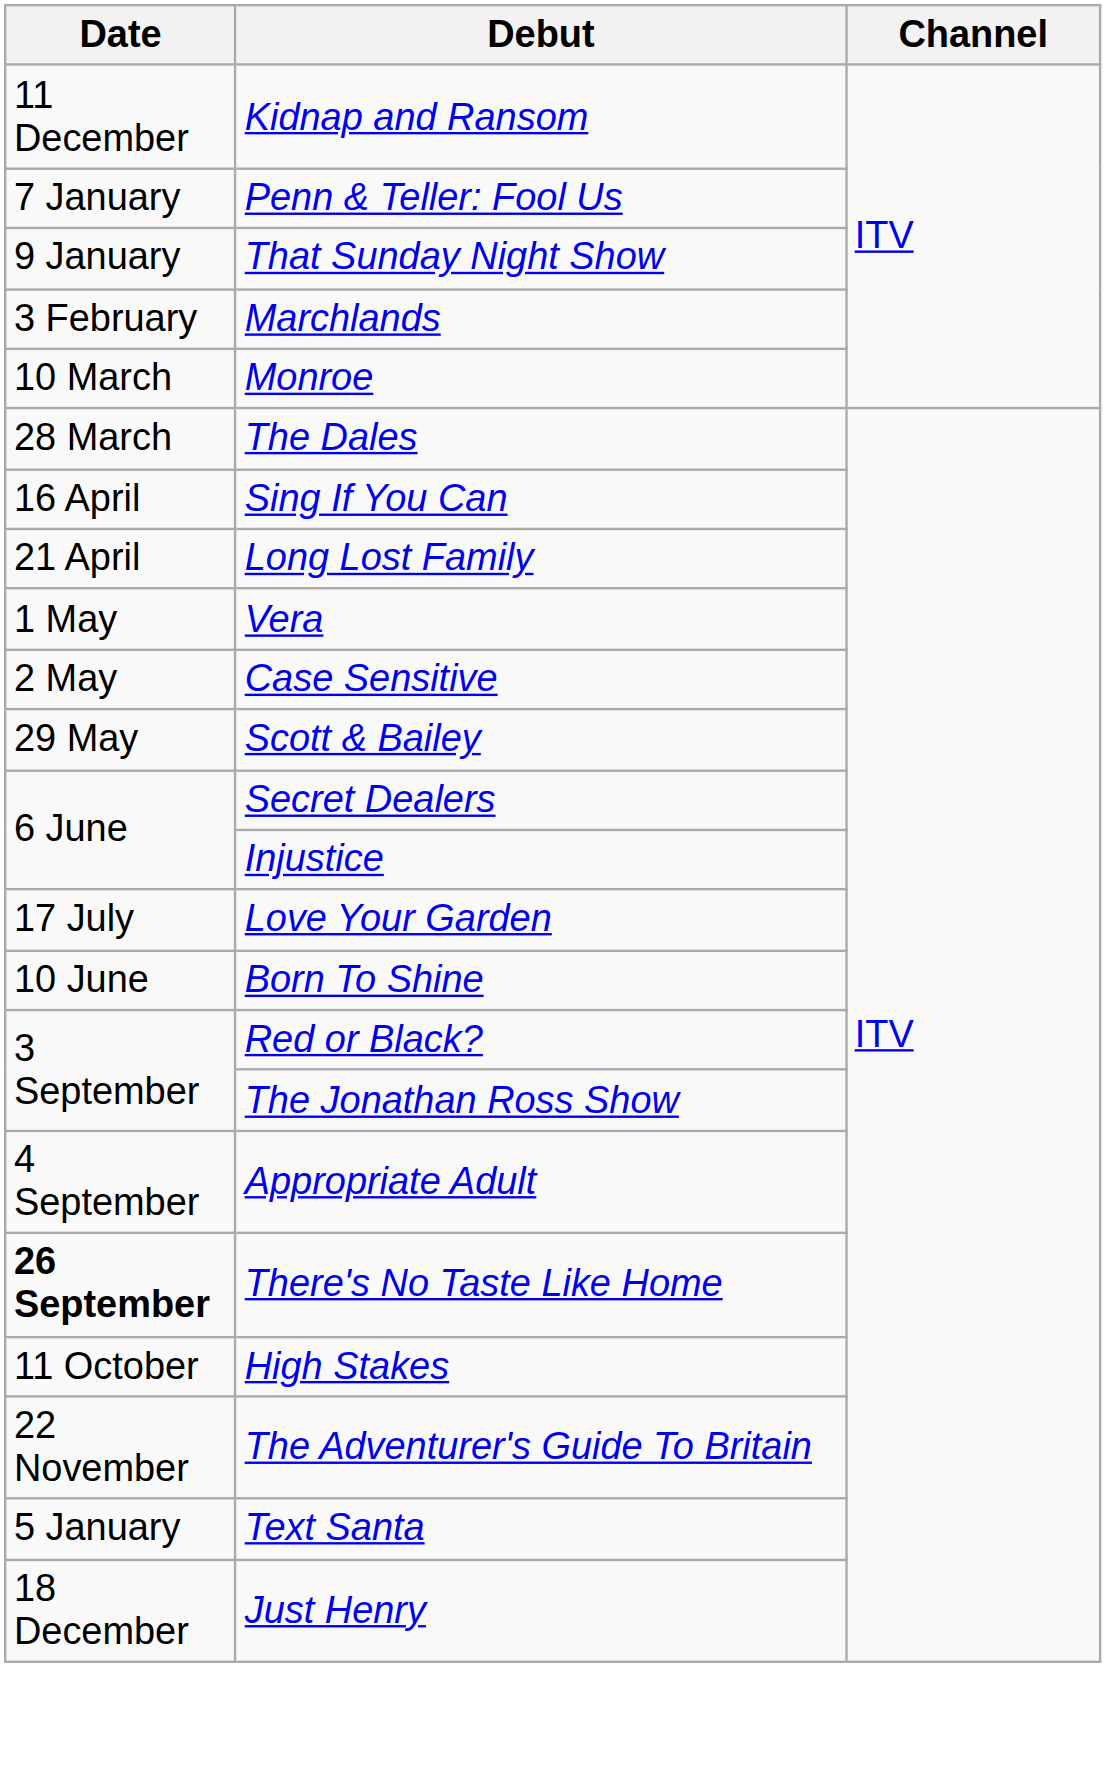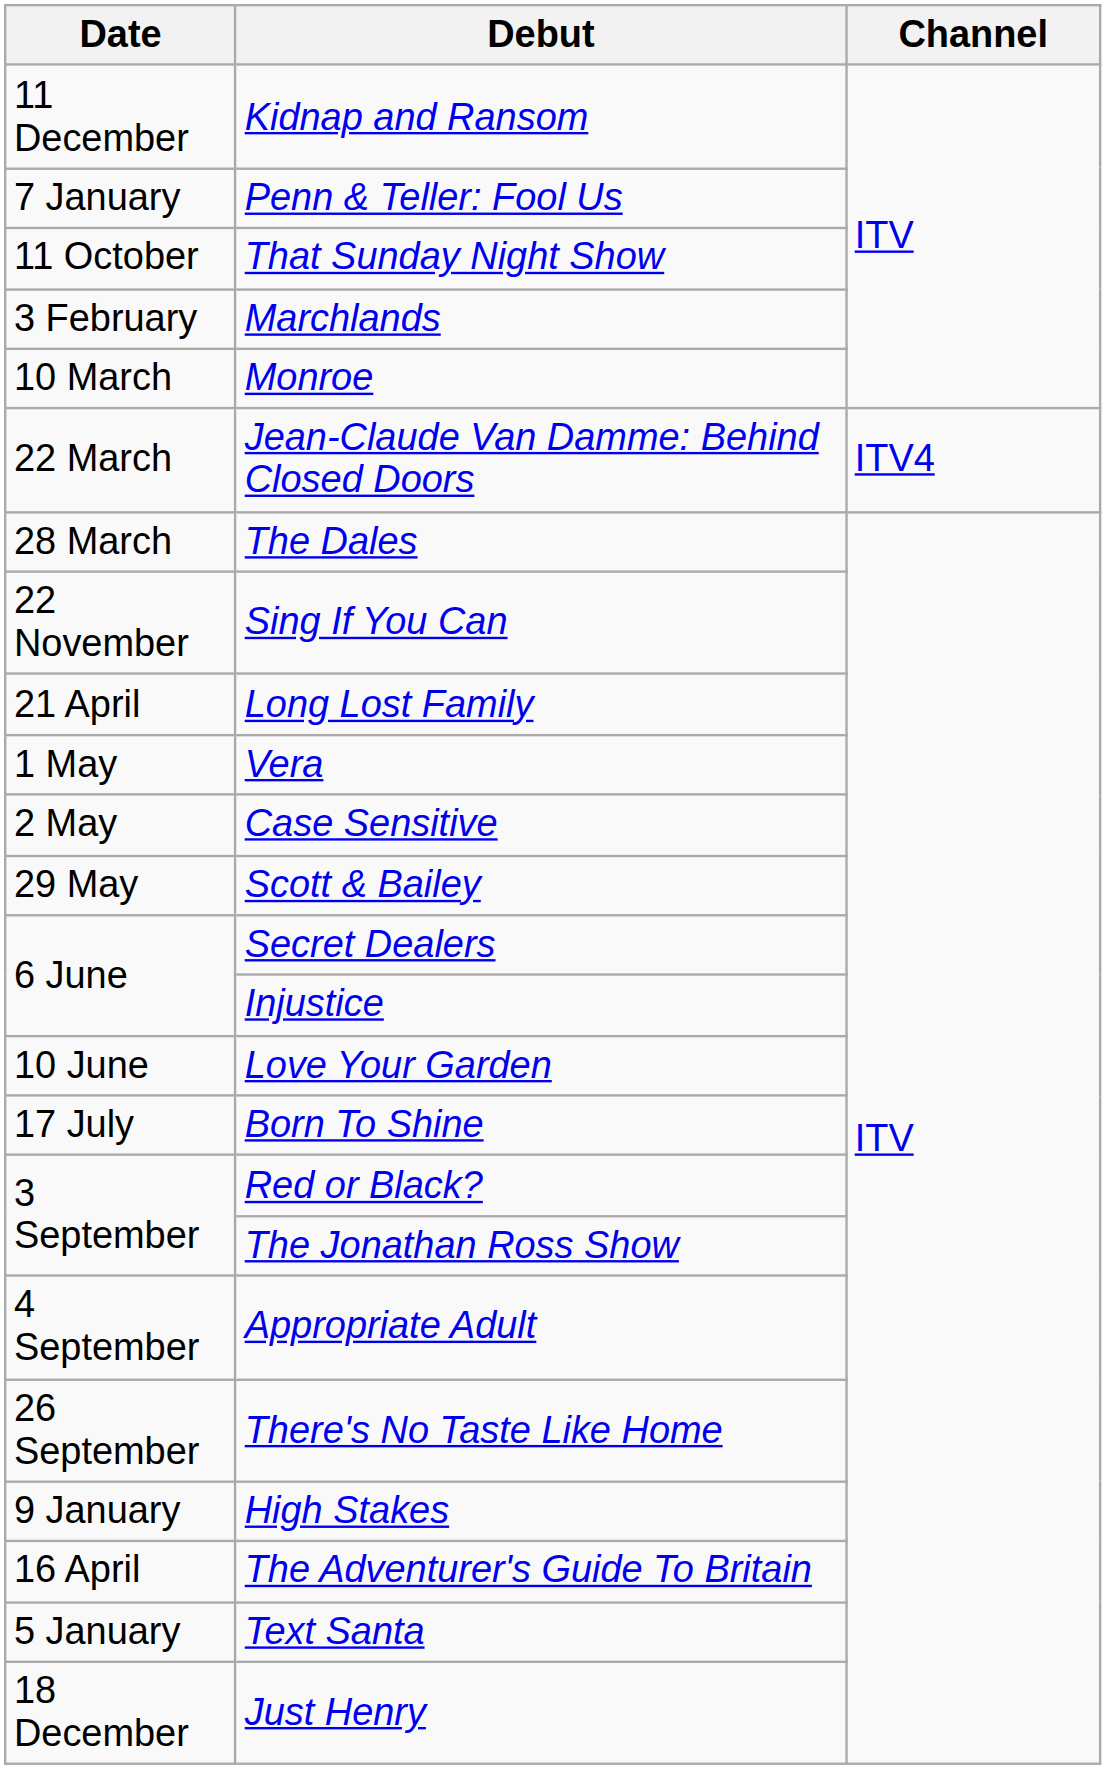That Sunday Night Show | Date: 9 January -> 11 October
+ row: 22 March | Jean-Claude Van Damme: Behind Closed Doors | ITV4
Sing If You Can | Date: 16 April -> 22 November
Love Your Garden | Date: 17 July -> 10 June
Born To Shine | Date: 10 June -> 17 July
There's No Taste Like Home | Date: bold -> normal
High Stakes | Date: 11 October -> 9 January
The Adventurer's Guide To Britain | Date: 22 November -> 16 April
